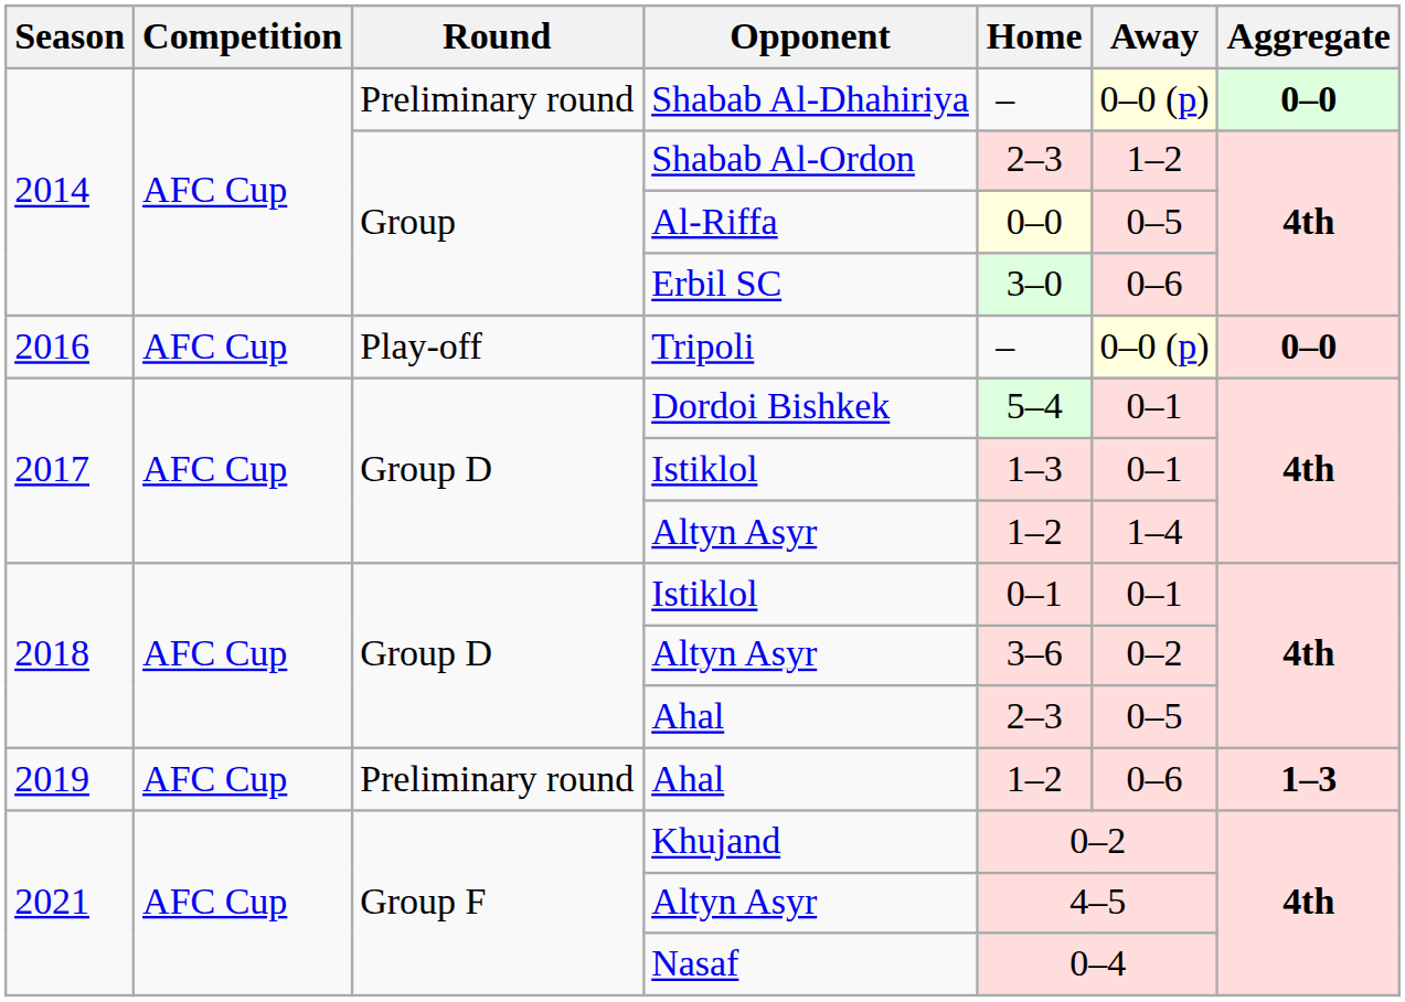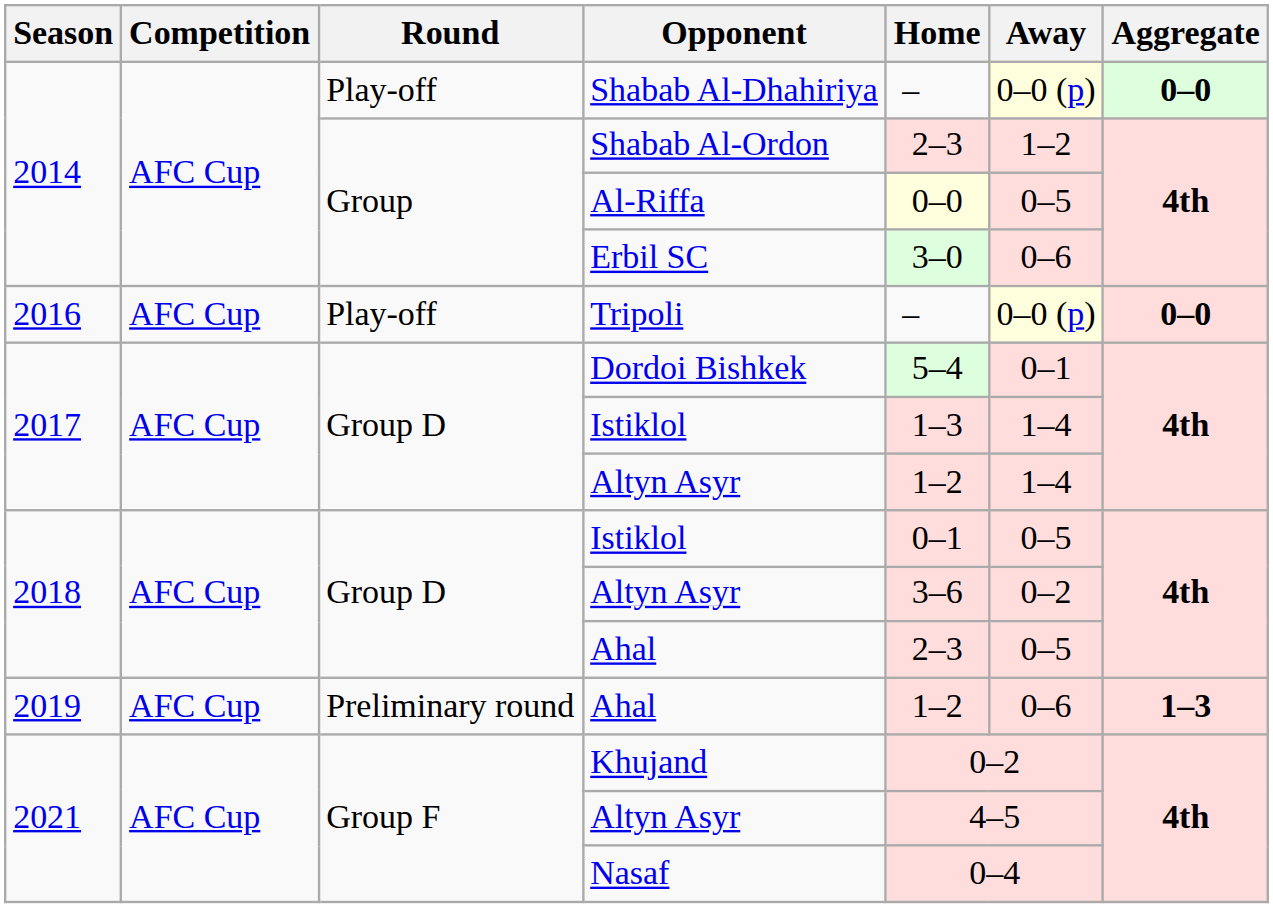Shabab Al-Dhahiriya | Round: Preliminary round -> Play-off
2017 / Istiklol | Away: 0–1 -> 1–4
2018 / Istiklol | Away: 0–1 -> 0–5
